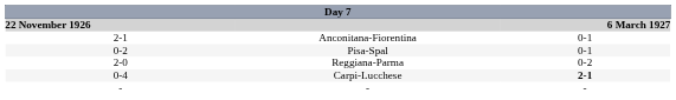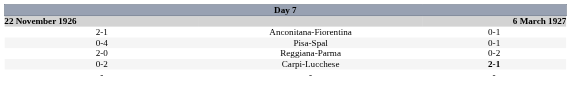Pisa-Spal | column 1: 0-2 -> 0-4
Carpi-Lucchese | column 1: 0-4 -> 0-2
